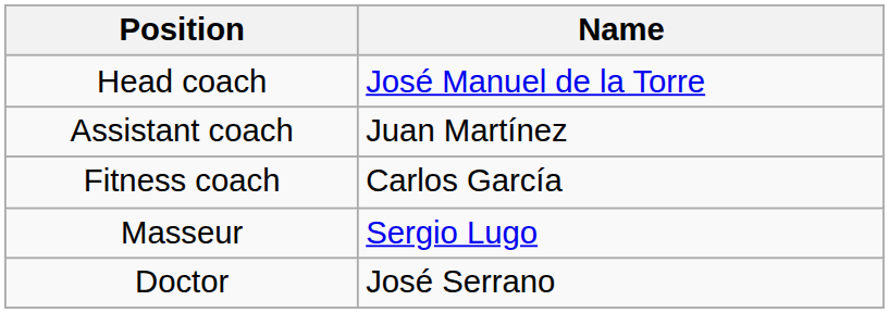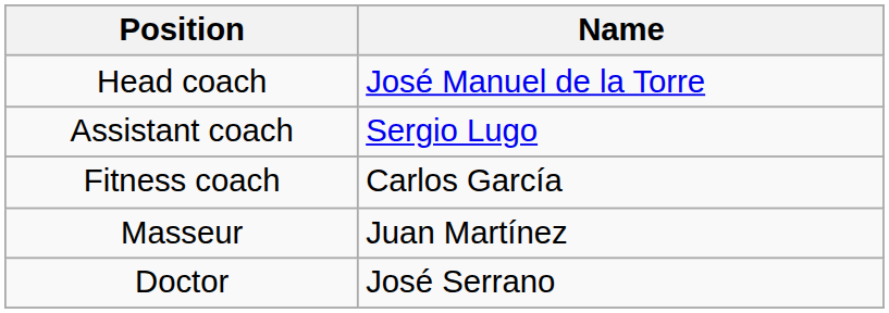Assistant coach | Name: Juan Martínez -> Sergio Lugo
Masseur | Name: Sergio Lugo -> Juan Martínez
